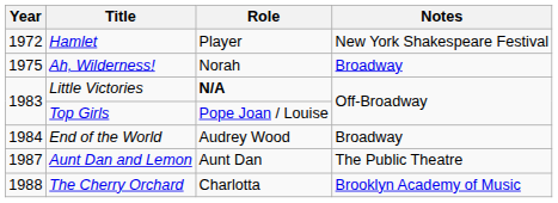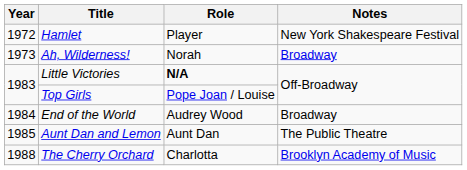Ah, Wilderness! | Year: 1975 -> 1973
Aunt Dan and Lemon | Year: 1987 -> 1985
